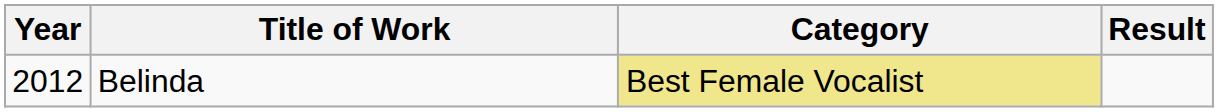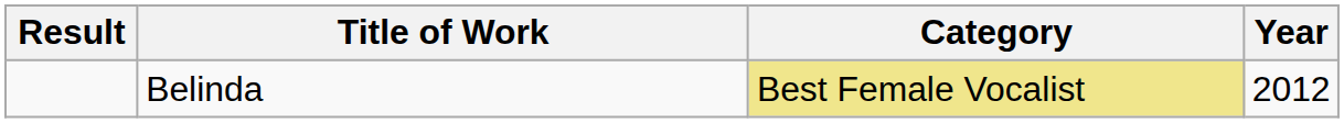columns swapped: Year <-> Result
